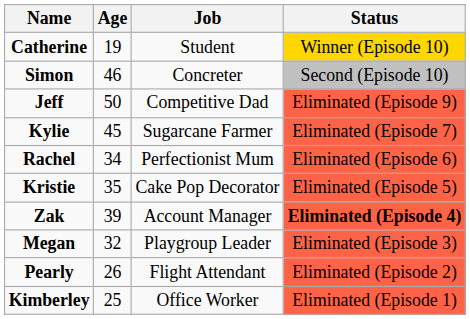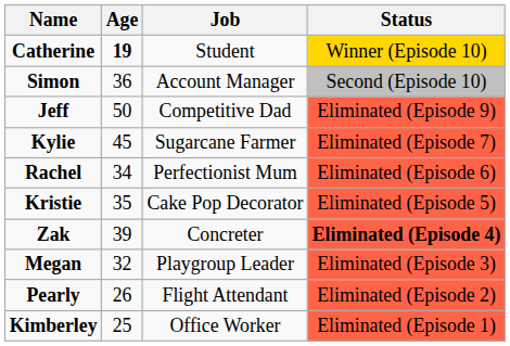Catherine | Age: normal -> bold
Simon | Age: 46 -> 36
Simon | Job: Concreter -> Account Manager
Zak | Job: Account Manager -> Concreter
